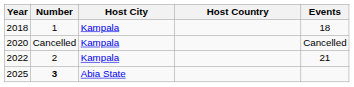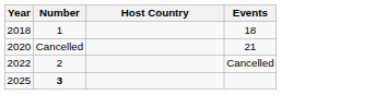- column: Host City | Kampala | Kampala | Kampala | Abia State
2020 | Events: Cancelled -> 21
2022 | Events: 21 -> Cancelled
